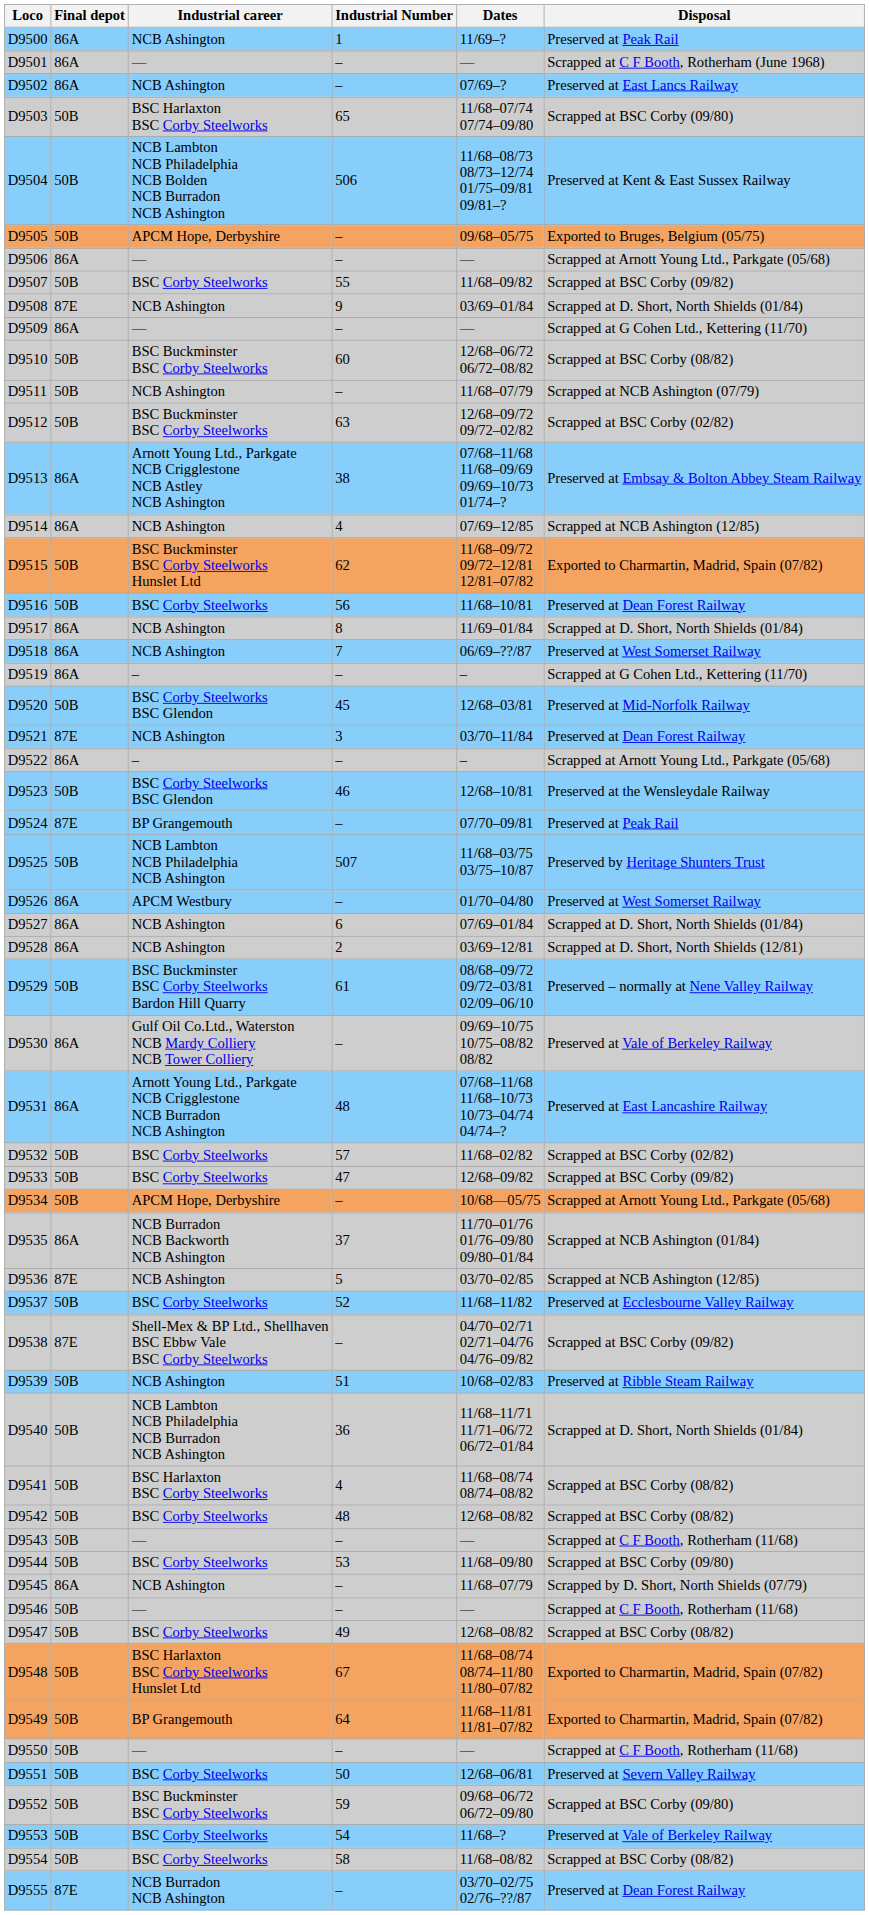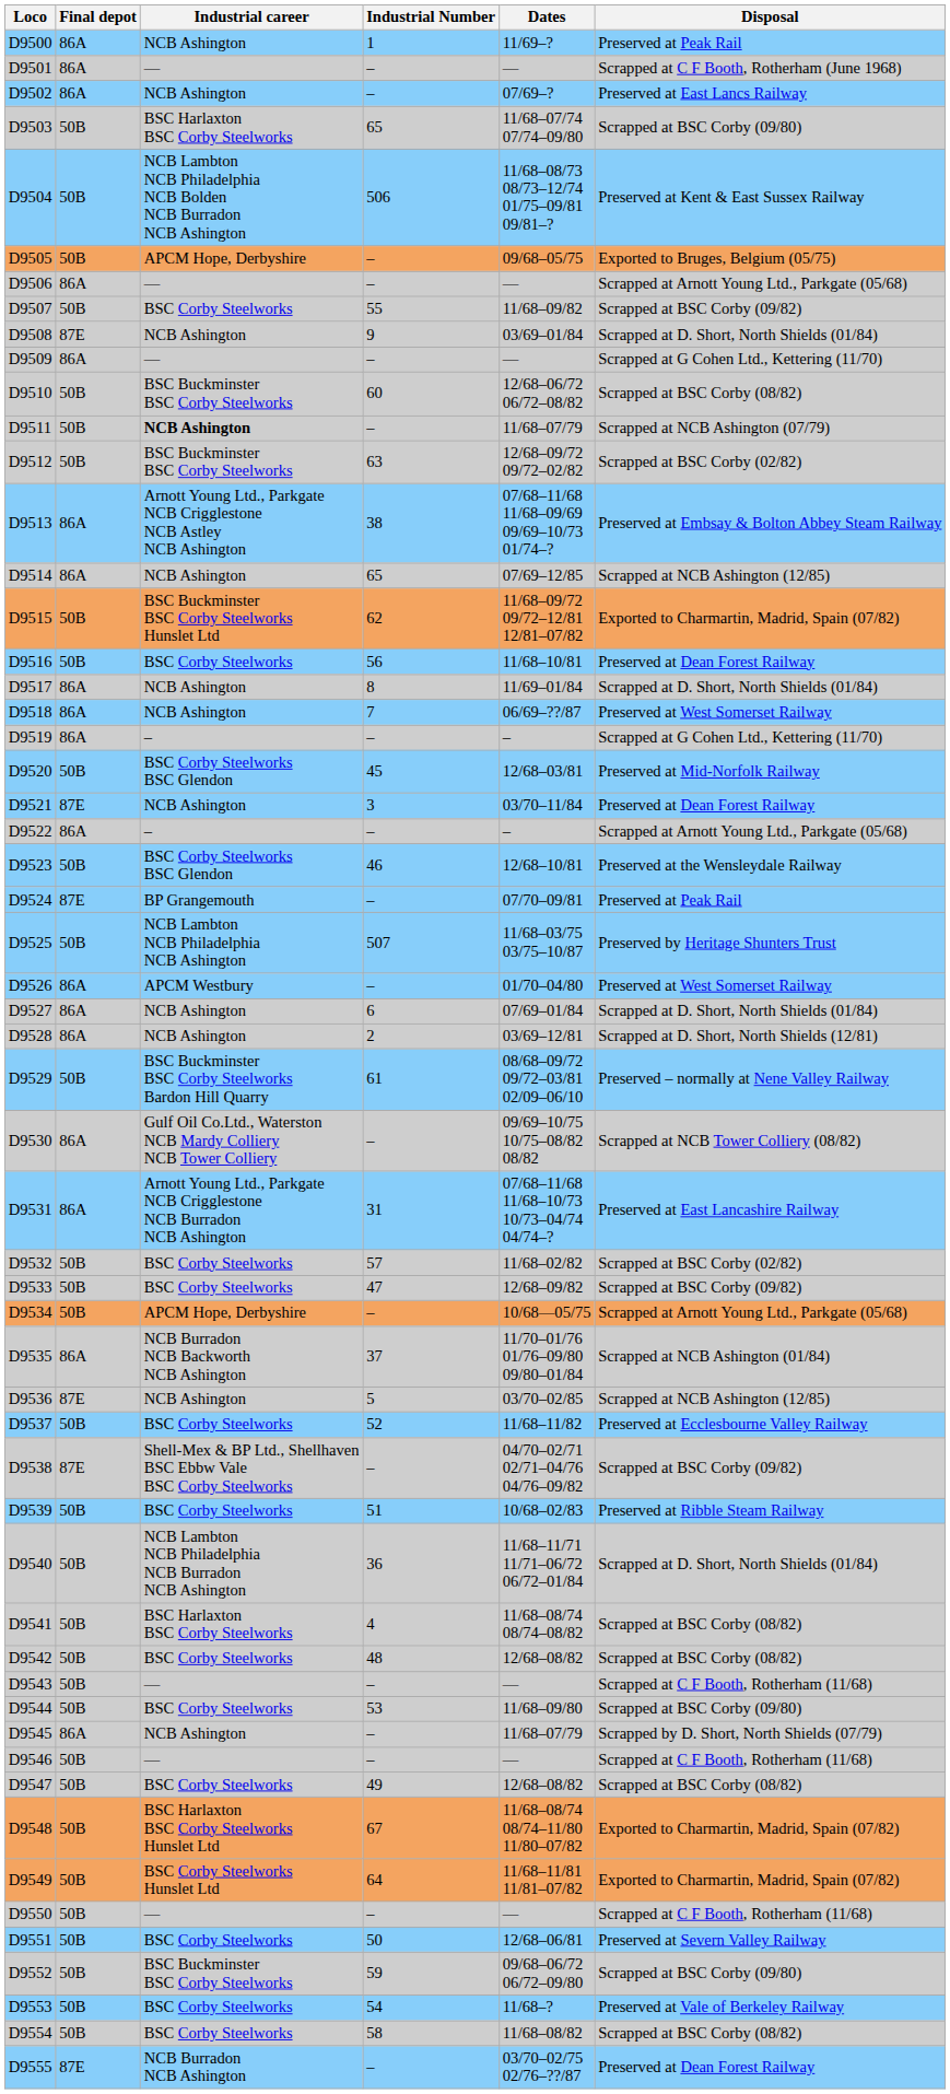D9511 | Industrial career: normal -> bold
D9514 | Industrial Number: 4 -> 65
D9530 | Disposal: Preserved at Vale of Berkeley Railway -> Scrapped at NCB Tower Colliery (08/82)
D9531 | Industrial Number: 48 -> 31
D9539 | Industrial career: NCB Ashington -> BSC Corby Steelworks
D9549 | Industrial career: BP Grangemouth -> BSC Corby Steelworks Hunslet Ltd
